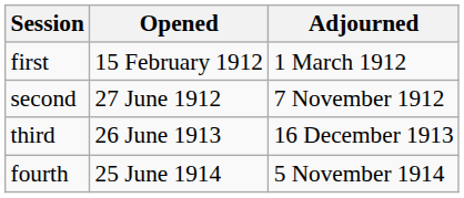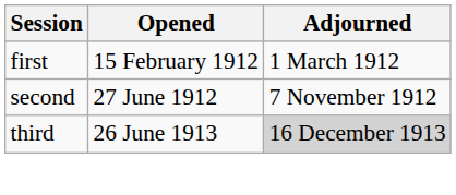third | Adjourned: no background -> lightgrey background
- row: fourth | 25 June 1914 | 5 November 1914
